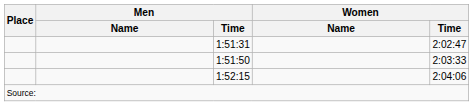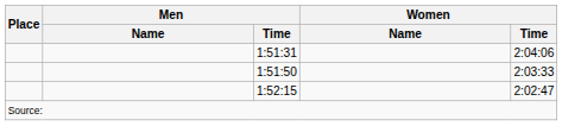1:51:31 | Women / Time: 2:02:47 -> 2:04:06
1:52:15 | Women / Time: 2:04:06 -> 2:02:47
